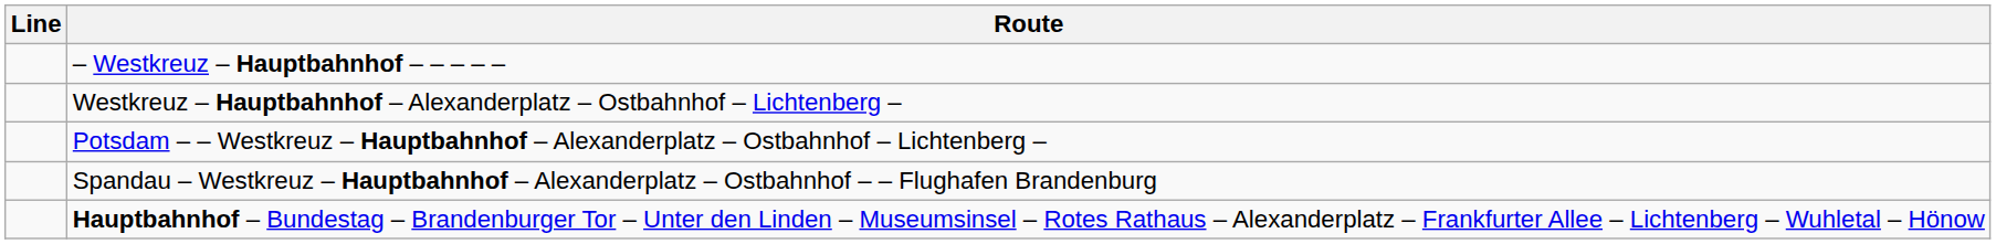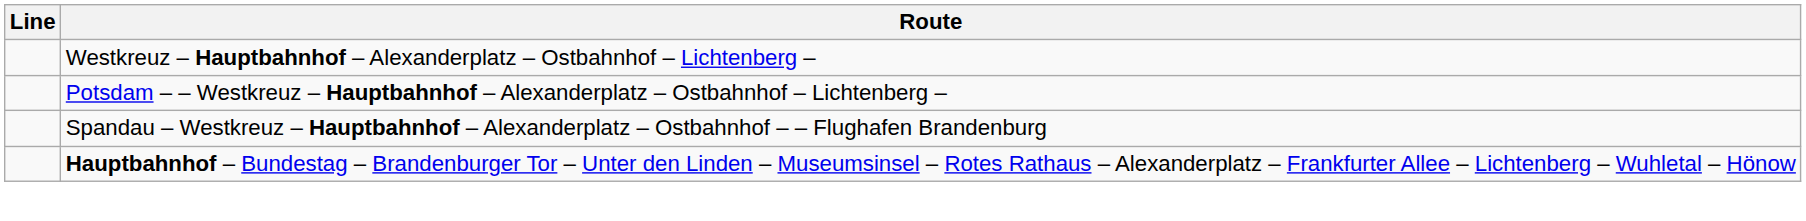- row: – Westkreuz – Hauptbahnhof – – – – –
